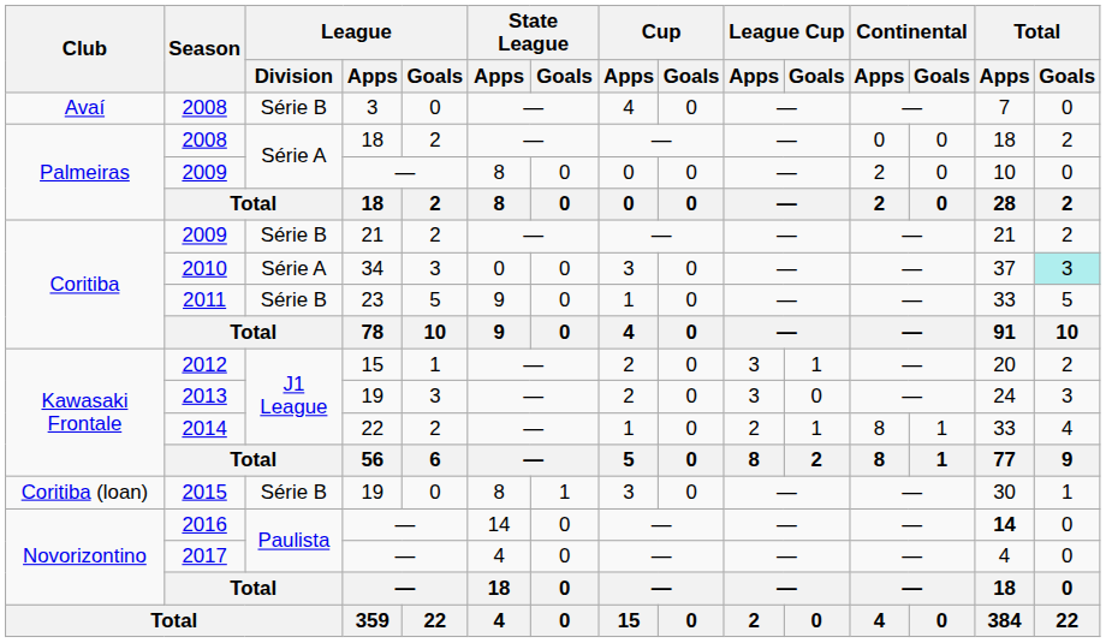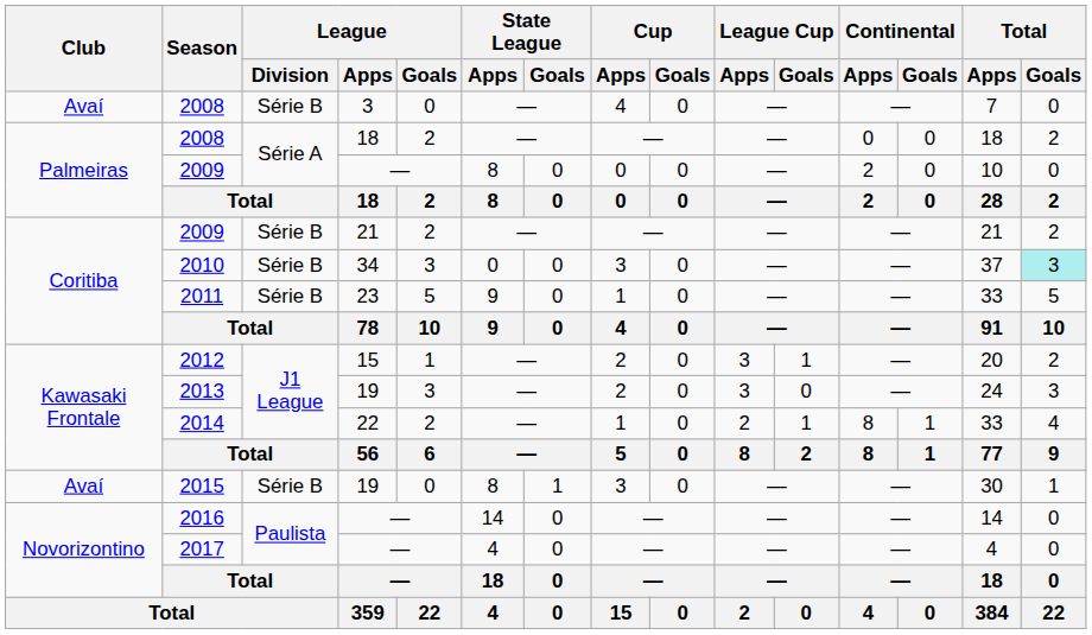2010 | League / Division: Série A -> Série B
2015 | Club: Coritiba (loan) -> Avaí
2016 | Total / Apps: bold -> normal
